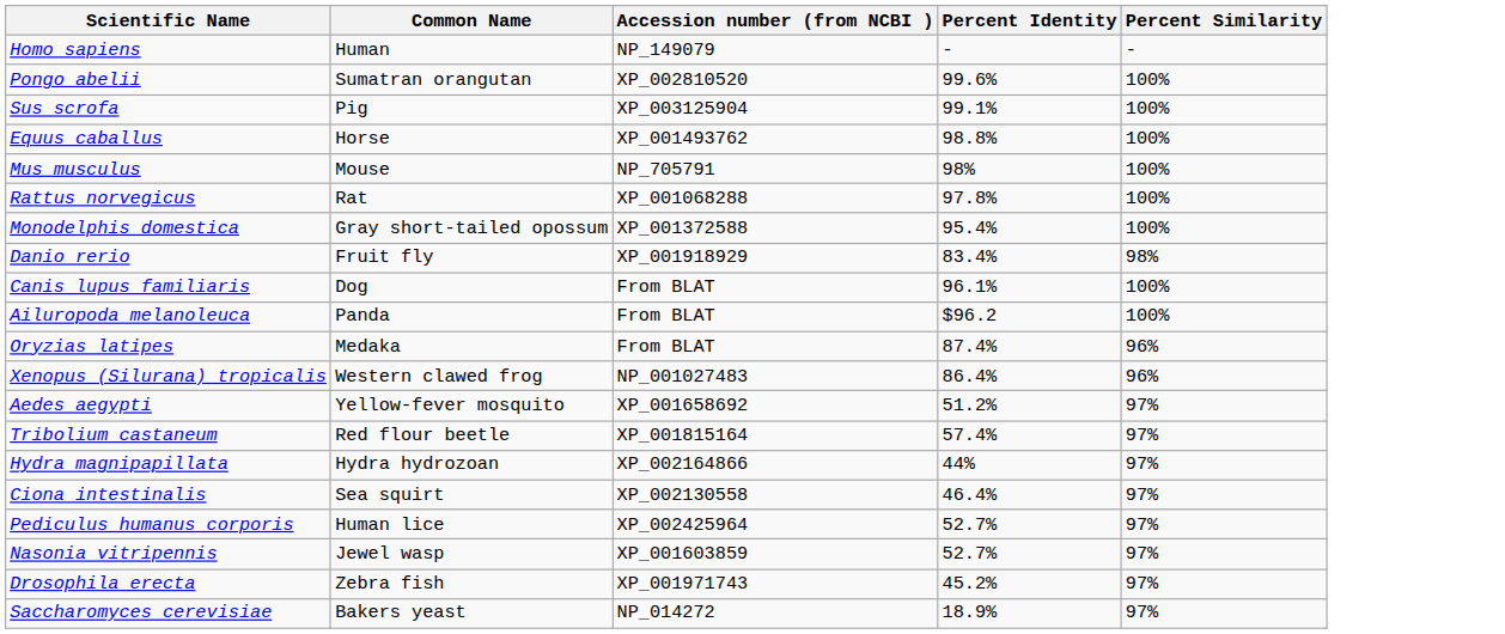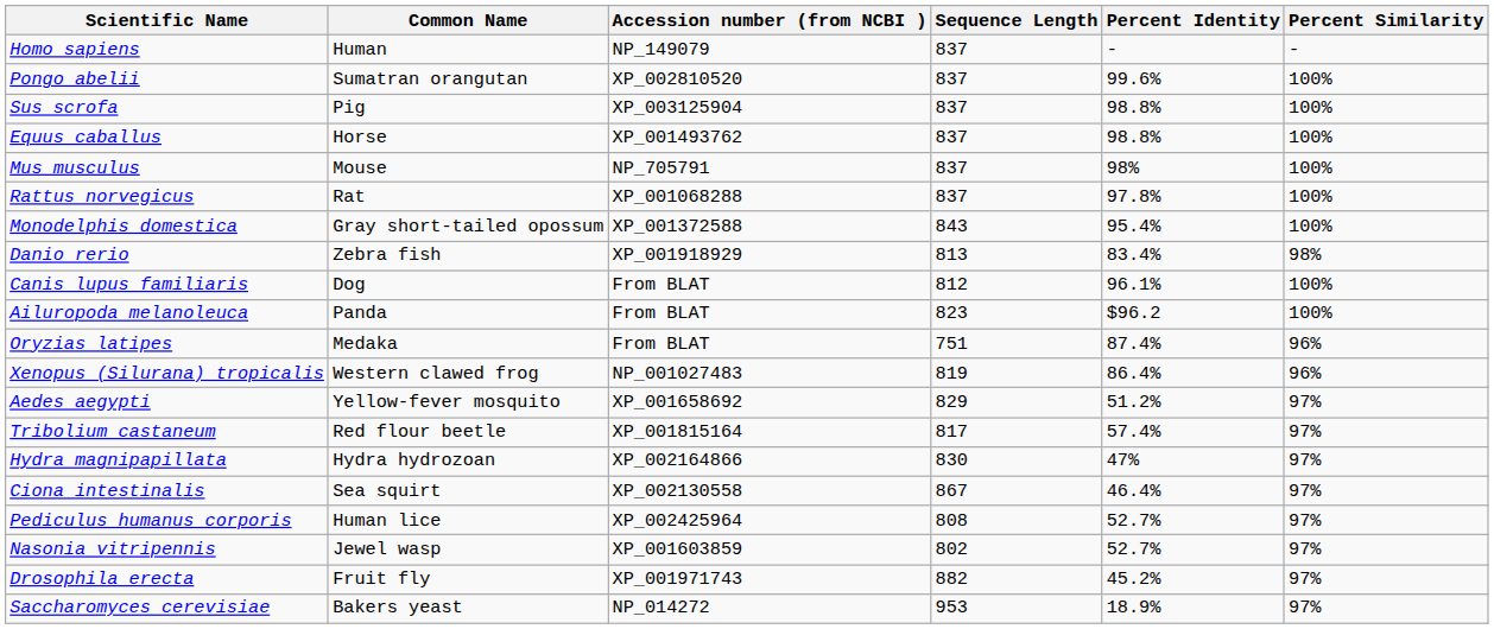+ column: Sequence Length | 837 | 837 | 837 | 837 | 837 | 837 | 843 | 813 | 812 | 823 | 751 | 819 | 829 | 817 | 830 | 867 | 808 | 802 | 882 | 953
Sus scrofa | Percent Identity: 99.1% -> 98.8%
Danio rerio | Common Name: Fruit fly -> Zebra fish
Hydra magnipapillata | Percent Identity: 44% -> 47%
Drosophila erecta | Common Name: Zebra fish -> Fruit fly
